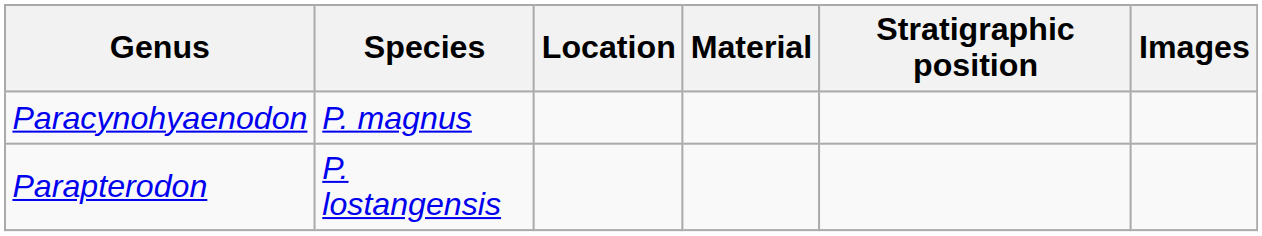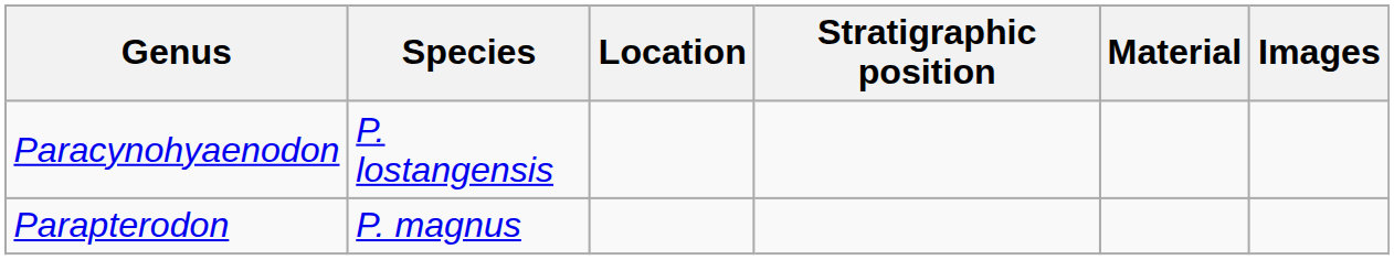columns swapped: Stratigraphic position <-> Material
Paracynohyaenodon | Species: P. magnus -> P. lostangensis
Parapterodon | Species: P. lostangensis -> P. magnus
